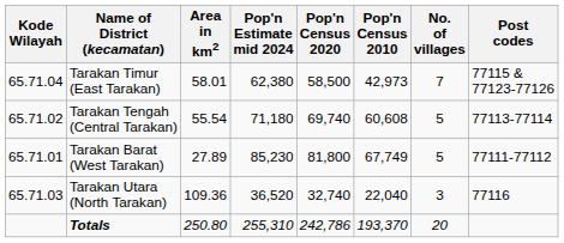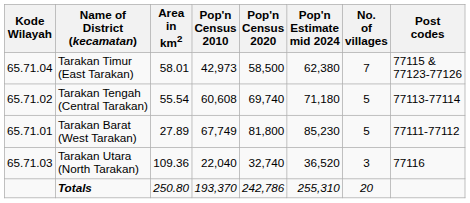columns swapped: Pop'n Census 2010 <-> Pop'n Estimate mid 2024
